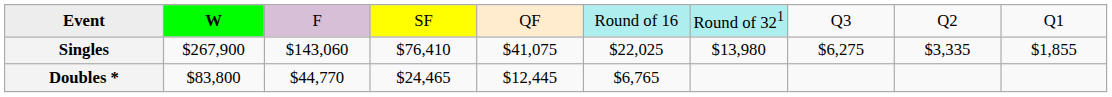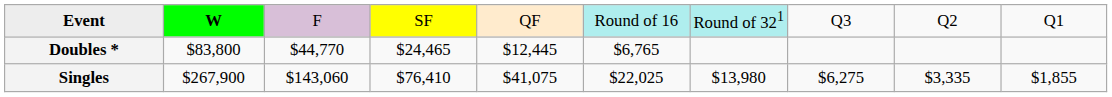rows swapped: Singles <-> Doubles *
